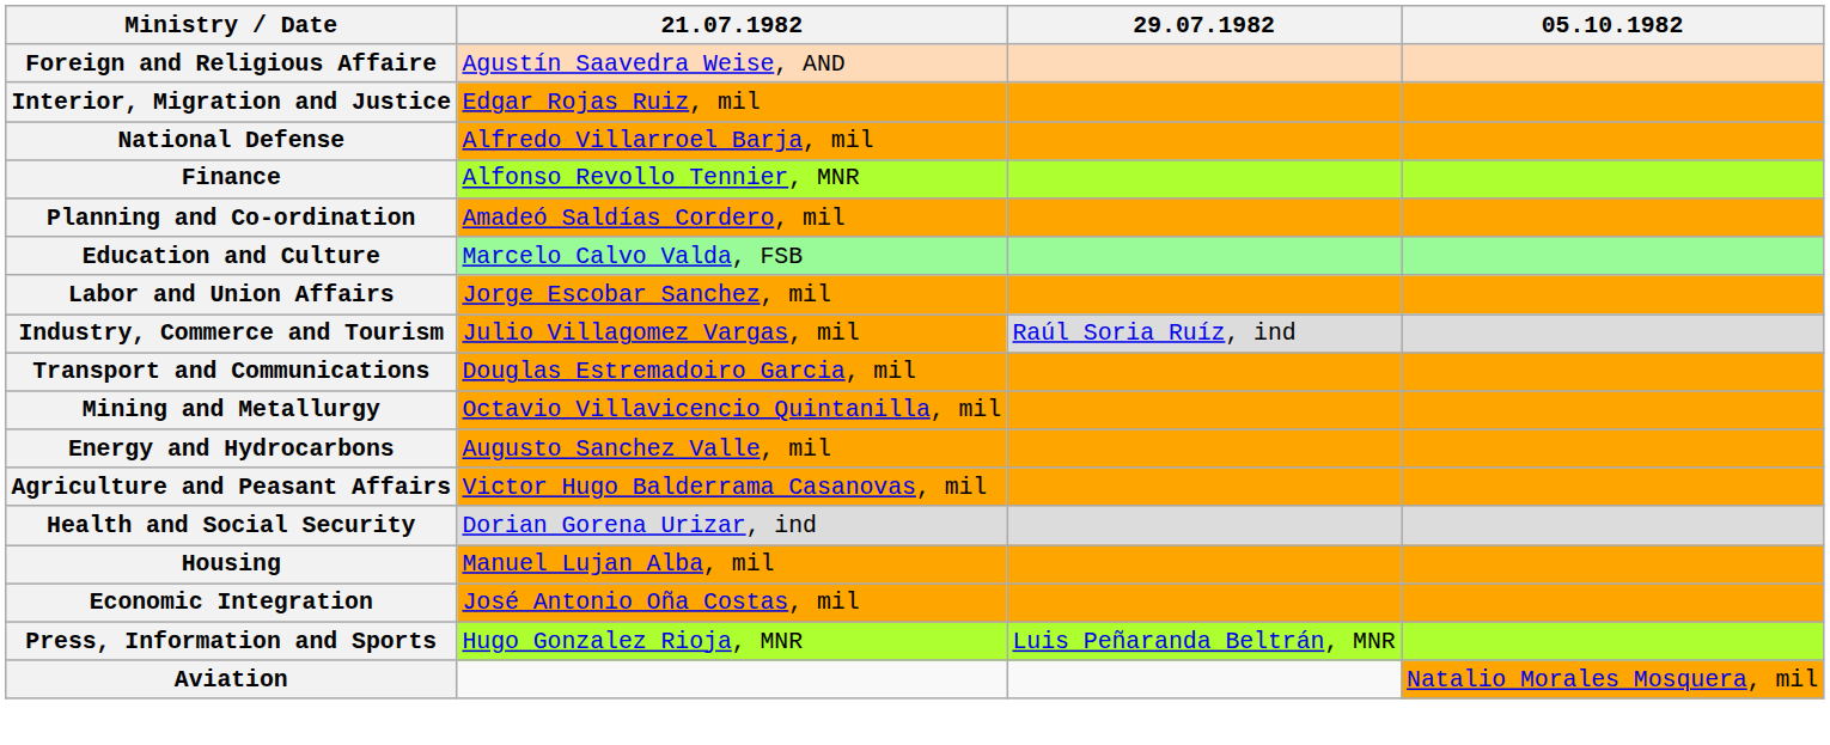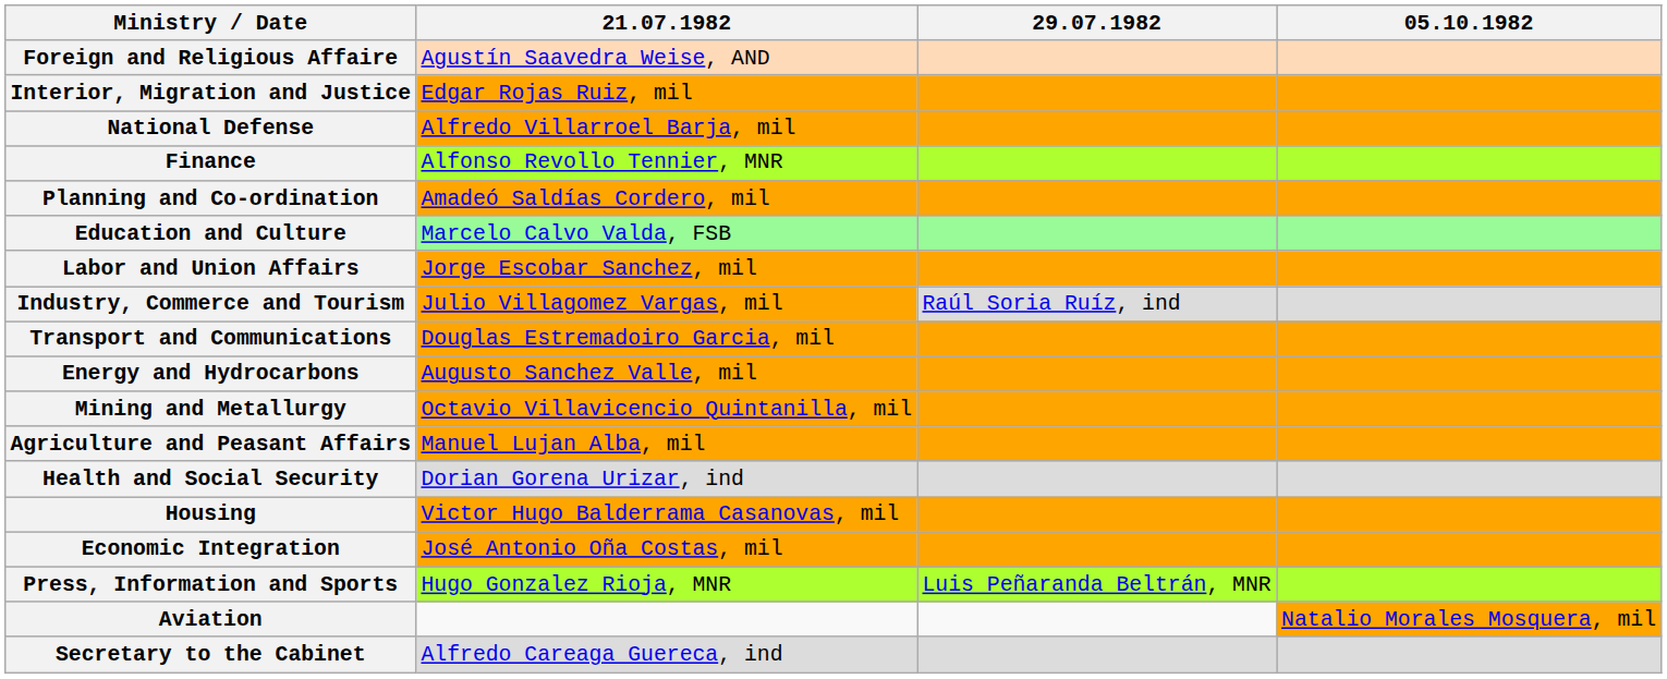rows swapped: Mining and Metallurgy <-> Energy and Hydrocarbons
Agriculture and Peasant Affairs | 21.07.1982: Victor Hugo Balderrama Casanovas, mil -> Manuel Lujan Alba, mil
Housing | 21.07.1982: Manuel Lujan Alba, mil -> Victor Hugo Balderrama Casanovas, mil
+ row: Secretary to the Cabinet | Alfredo Careaga Guereca, ind
